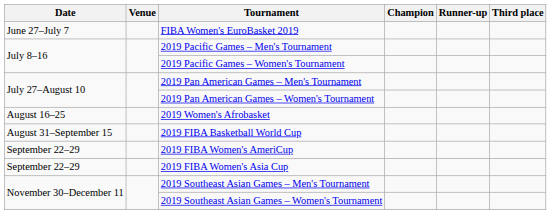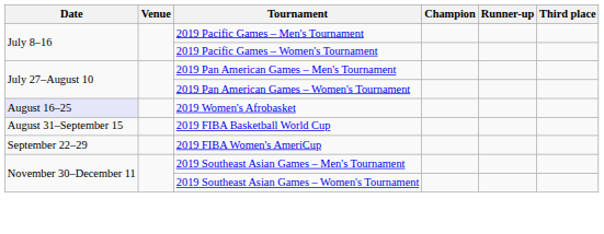- row: June 27–July 7 | FIBA Women's EuroBasket 2019
2019 Women's Afrobasket | Date: no background -> lavender background
- row: September 22–29 | 2019 FIBA Women's Asia Cup
